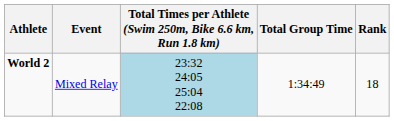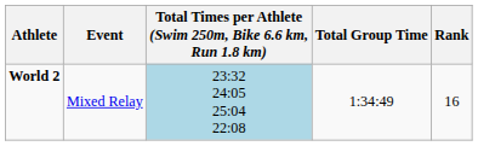World 2 | Rank: 18 -> 16
